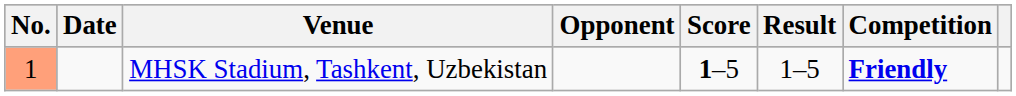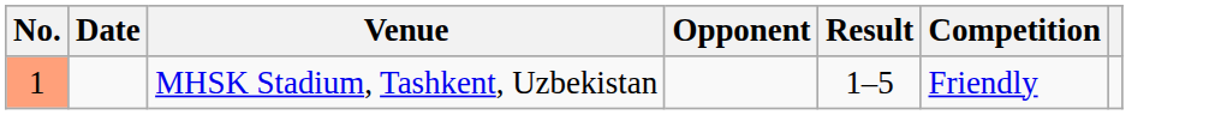- column: Score | 1–5
MHSK Stadium, Tashkent, Uzbekistan | Competition: bold -> normal
